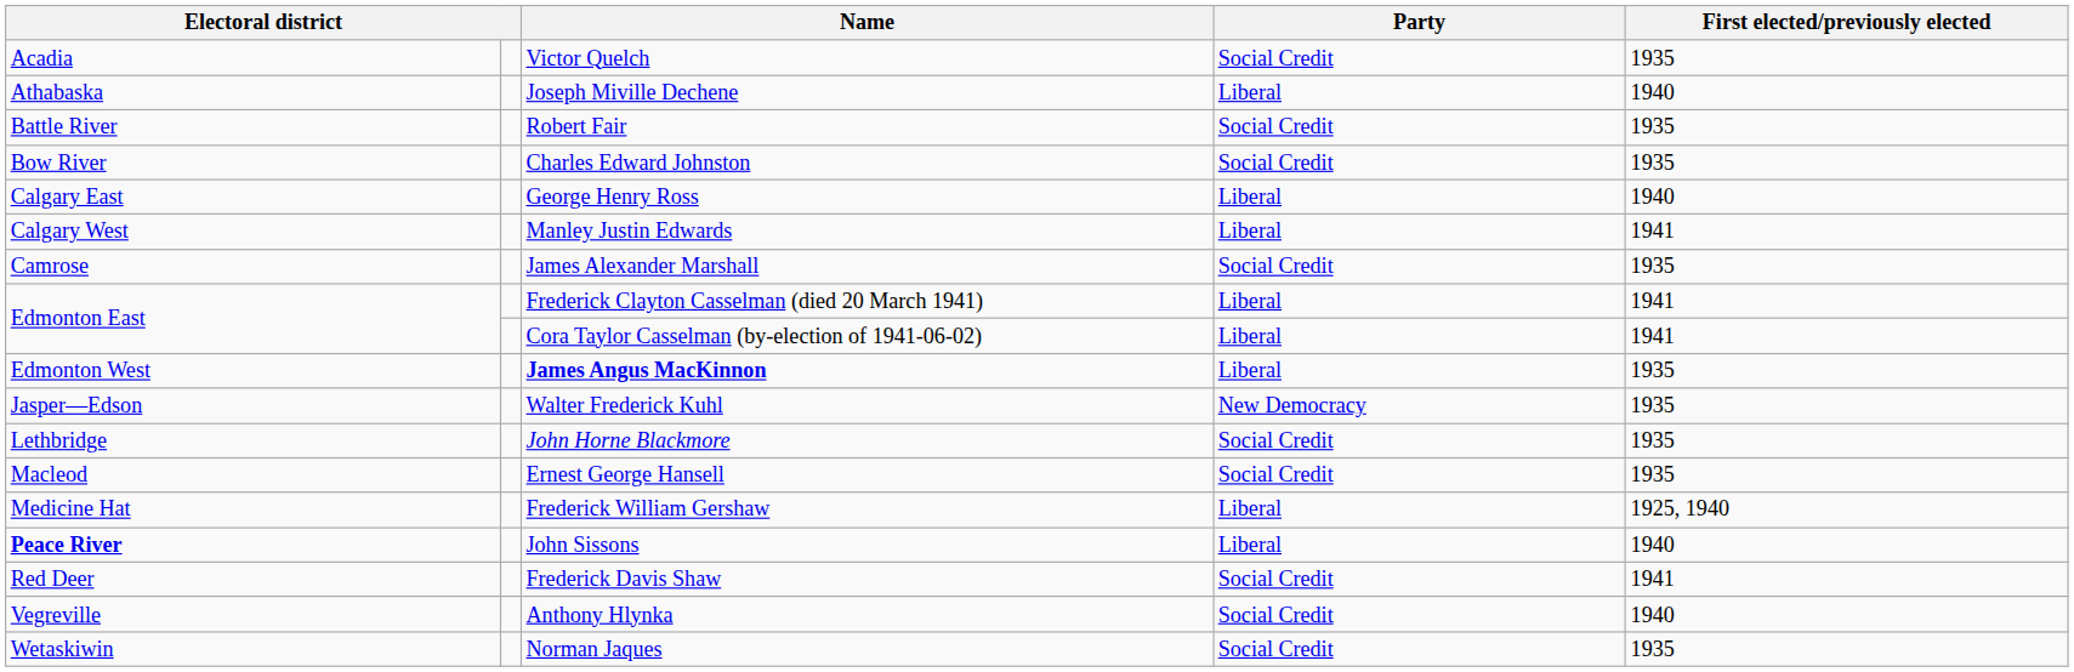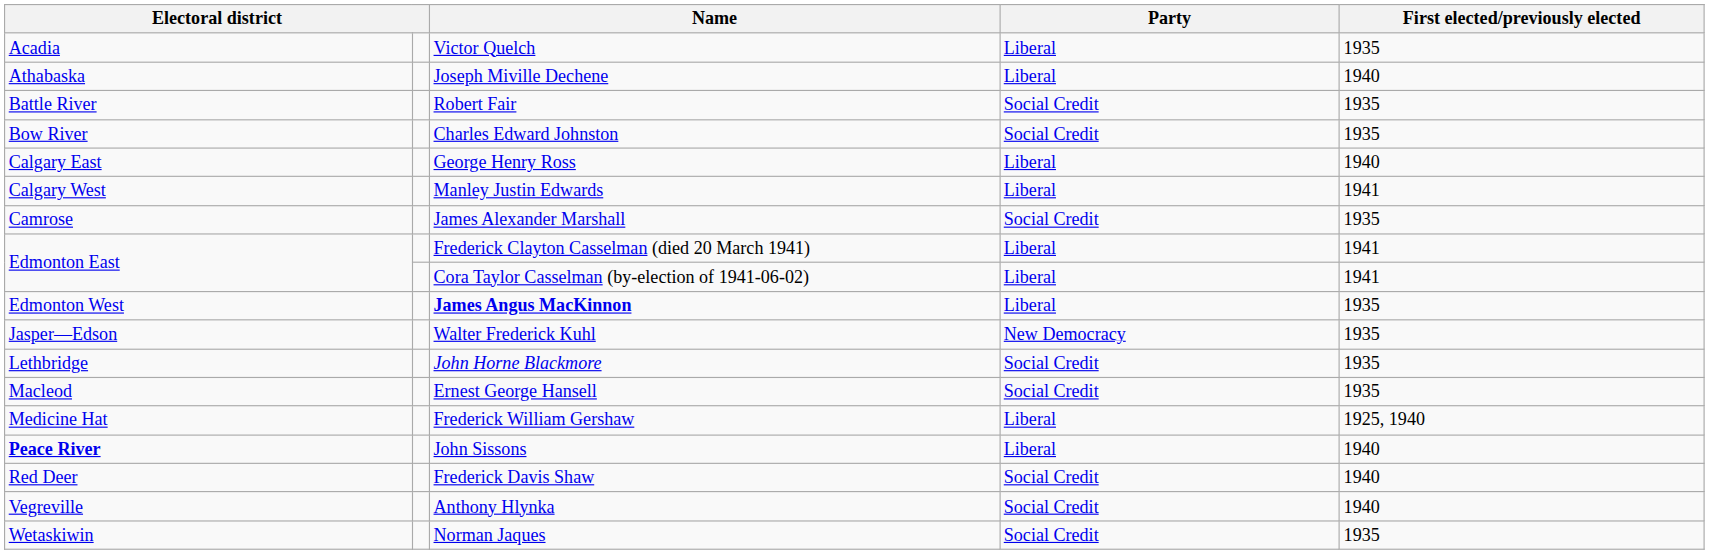Victor Quelch | Party: Social Credit -> Liberal
Frederick Davis Shaw | First elected/previously elected: 1941 -> 1940
